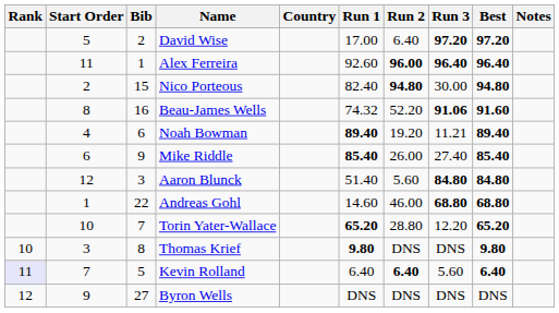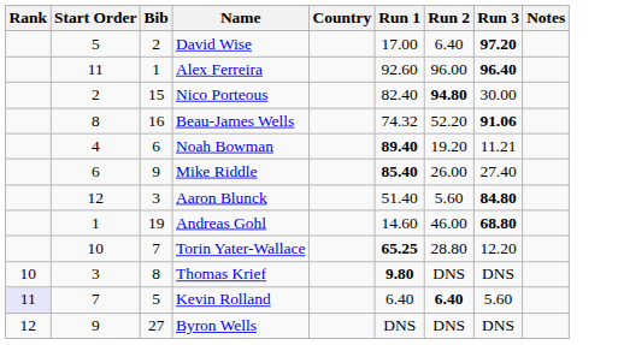- column: Best | 97.20 | 96.40 | 94.80 | 91.60 | 89.40 | 85.40 | 84.80 | 68.80 | 65.20 | 9.80 | 6.40 | DNS
Alex Ferreira | Run 2: bold -> normal
Andreas Gohl | Bib: 22 -> 19
Torin Yater-Wallace | Run 1: 65.20 -> 65.25
